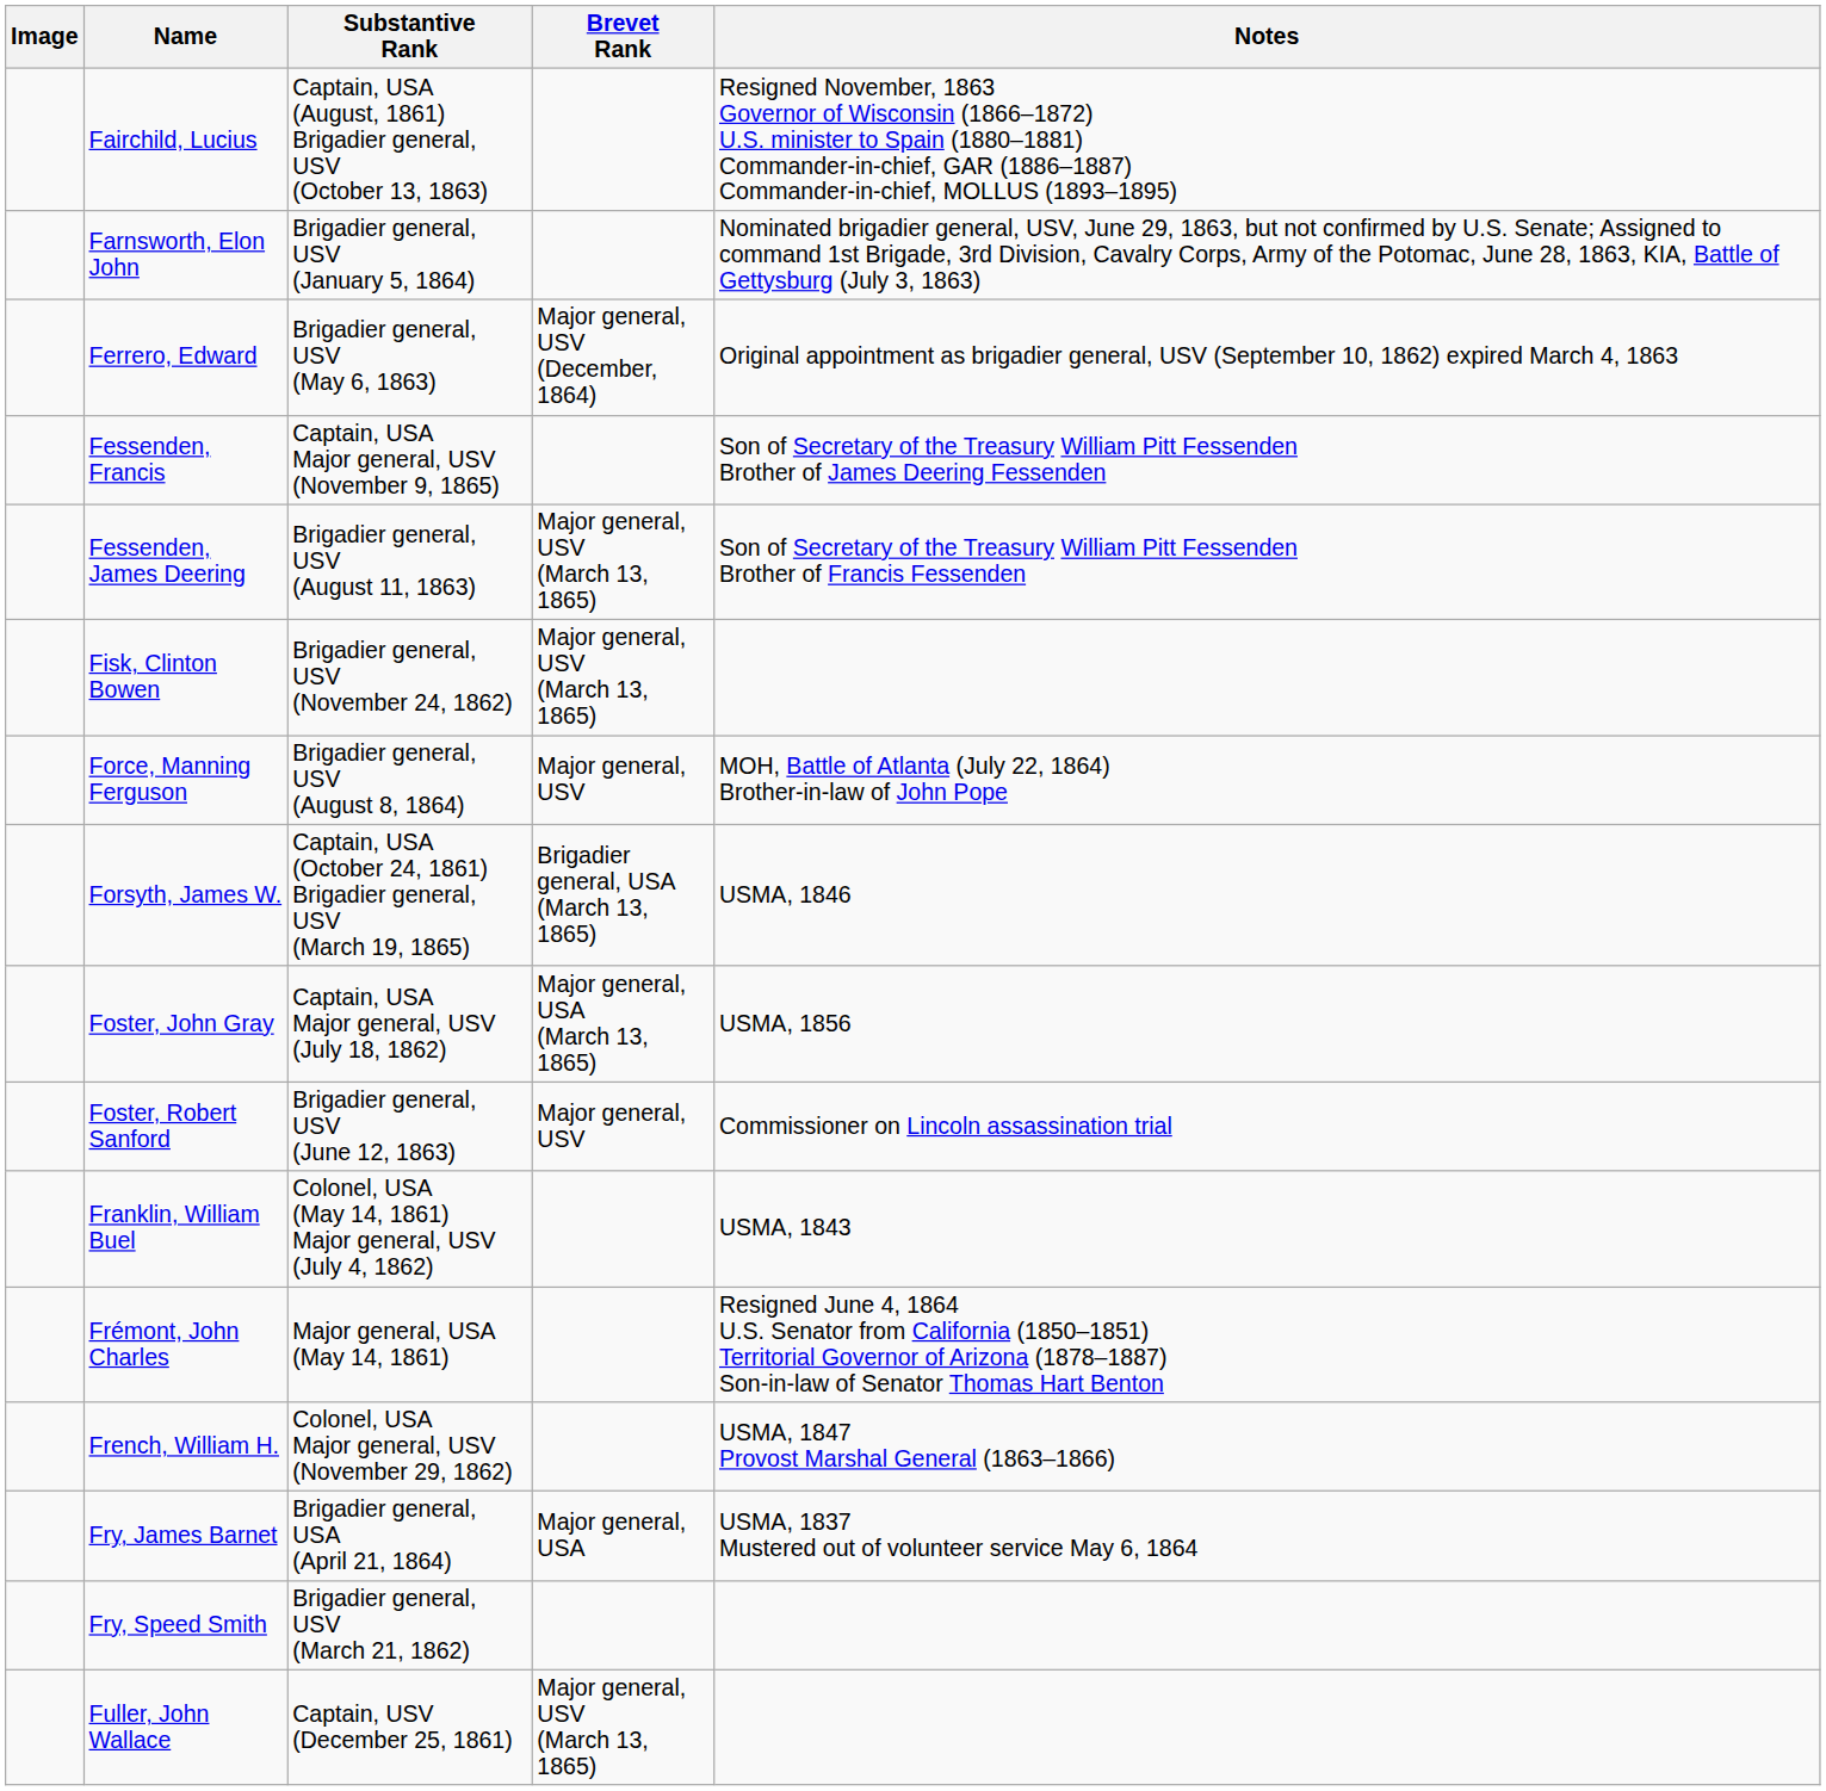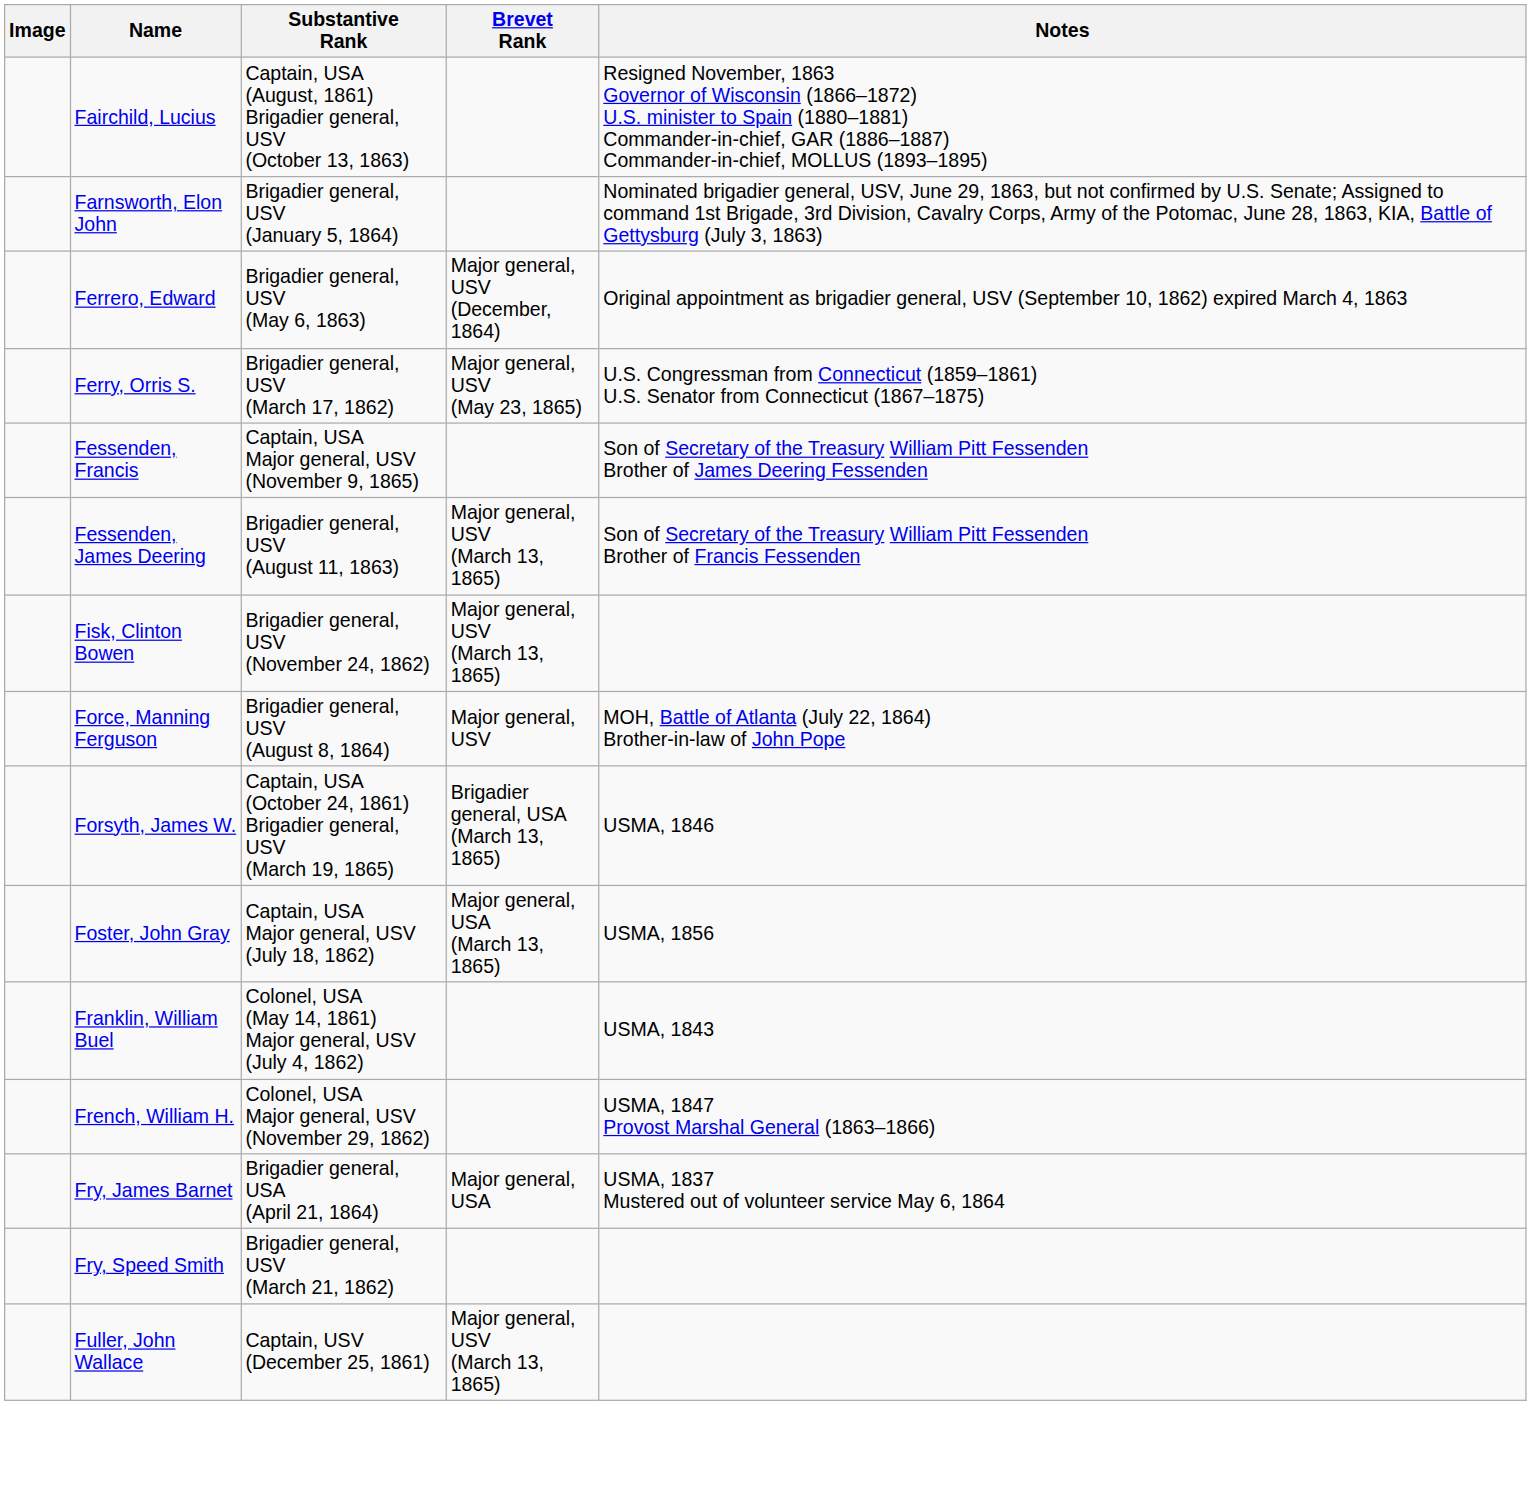+ row: Ferry, Orris S. | Brigadier general, USV (March 17, 1862) | Major general, USV (May 23, 1865) | U.S. Congressman from Connecticut (1859–1861) U.S. Senator from Connecticut (1867–1875)
- row: Foster, Robert Sanford | Brigadier general, USV (June 12, 1863) | Major general, USV | Commissioner on Lincoln assassination trial
- row: Frémont, John Charles | Major general, USA (May 14, 1861) | Resigned June 4, 1864 U.S. Senator from California (1850–1851) Territorial Governor of Arizona (1878–1887) Son-in-law of Senator Thomas Hart Benton
